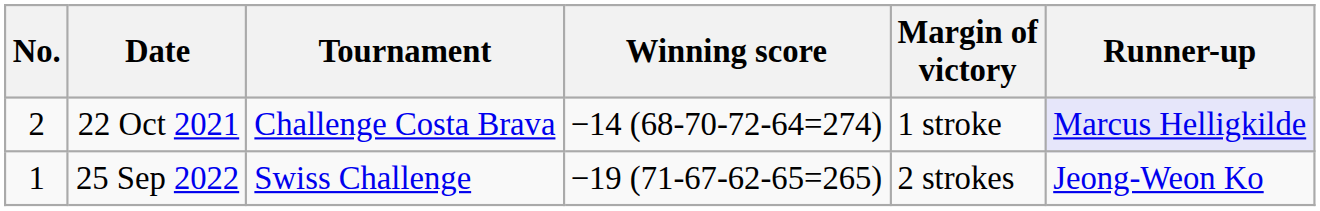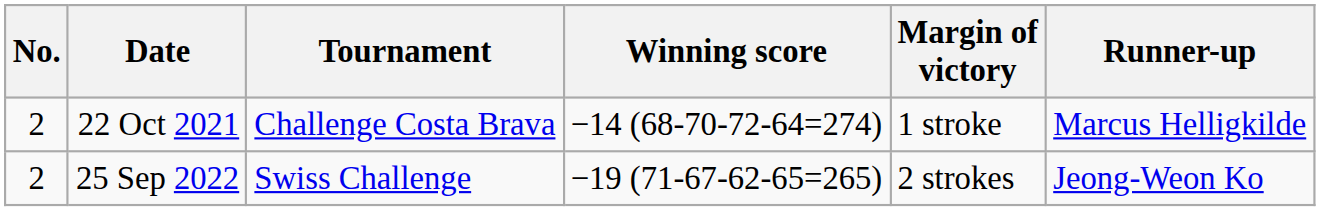22 Oct 2021 | Runner-up: lavender background -> no background
25 Sep 2022 | No.: 1 -> 2
